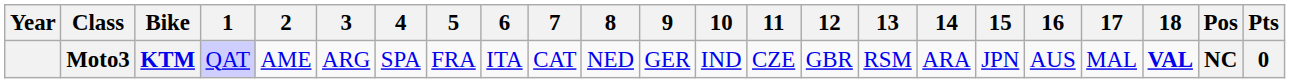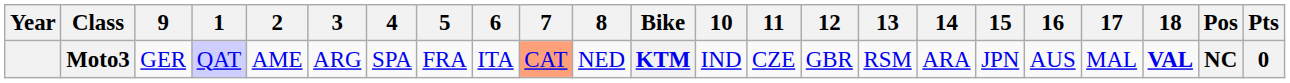columns swapped: Bike <-> 9
Moto3 | 7: no background -> lightsalmon background
